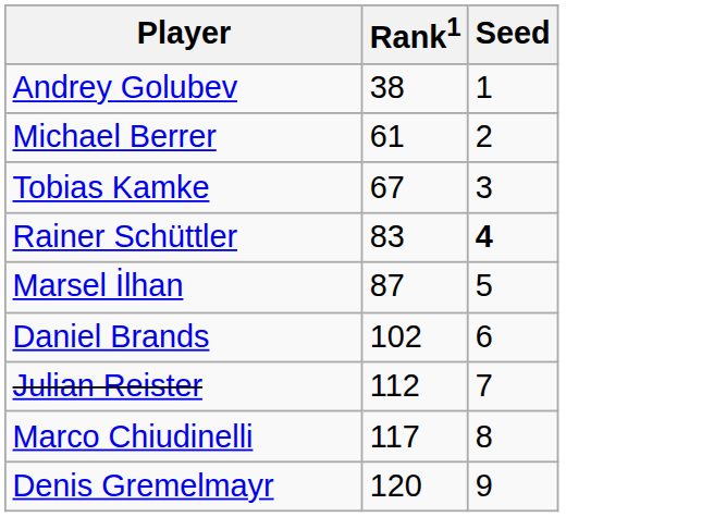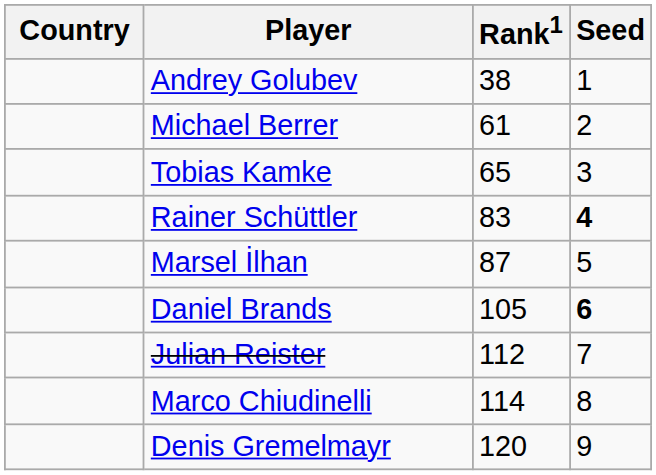+ column: Country
Tobias Kamke | Rank1: 67 -> 65
Daniel Brands | Rank1: 102 -> 105
Daniel Brands | Seed: normal -> bold
Marco Chiudinelli | Rank1: 117 -> 114
